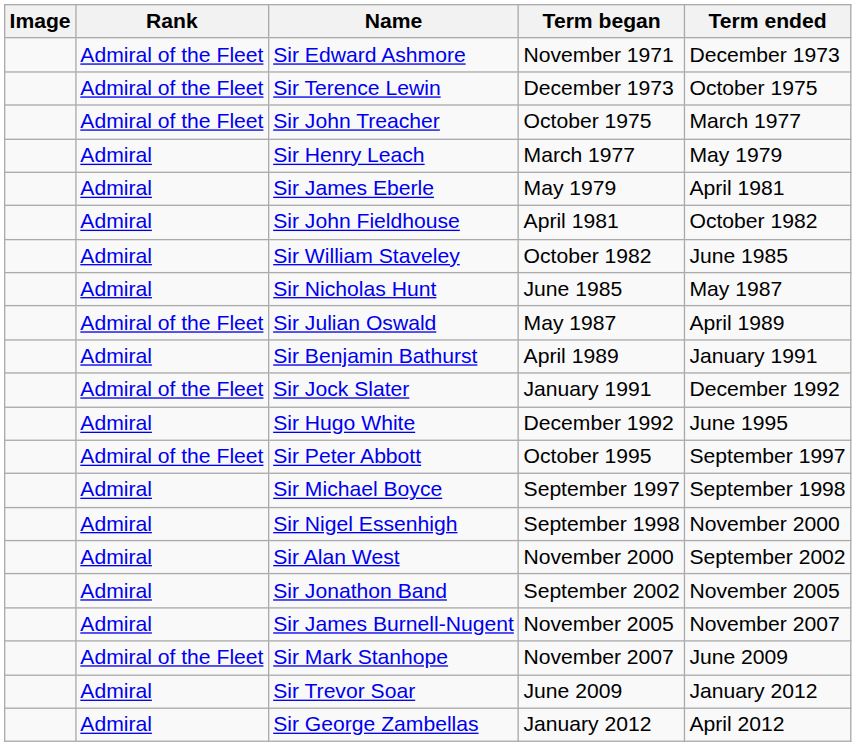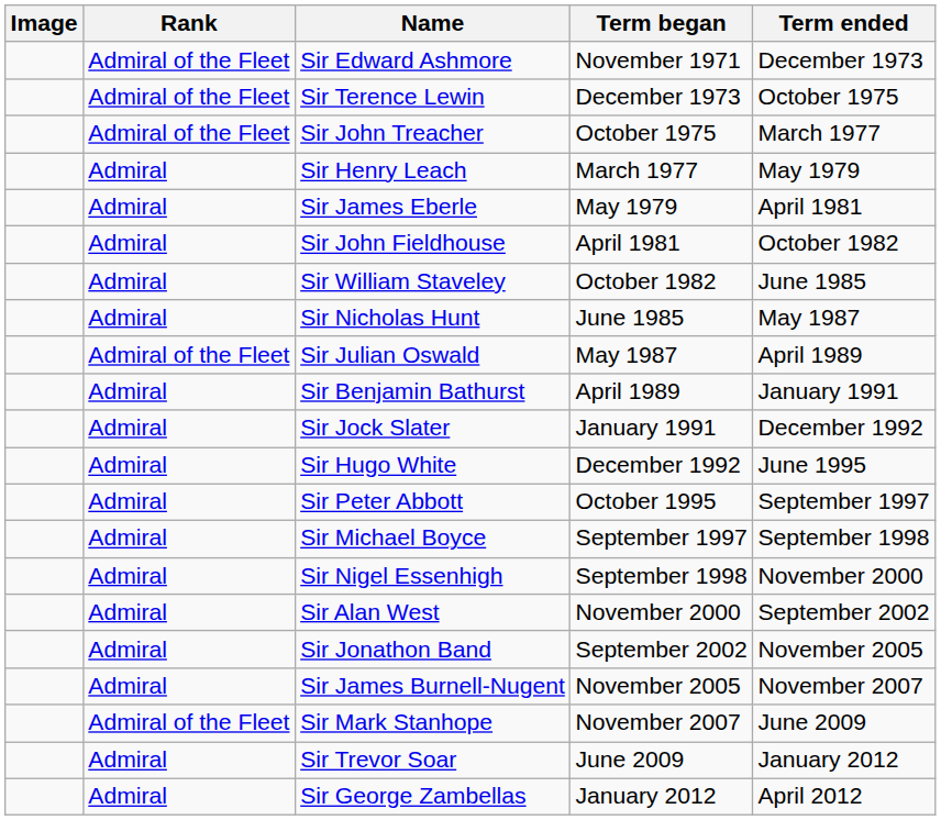Sir Jock Slater | Rank: Admiral of the Fleet -> Admiral
Sir Peter Abbott | Rank: Admiral of the Fleet -> Admiral
